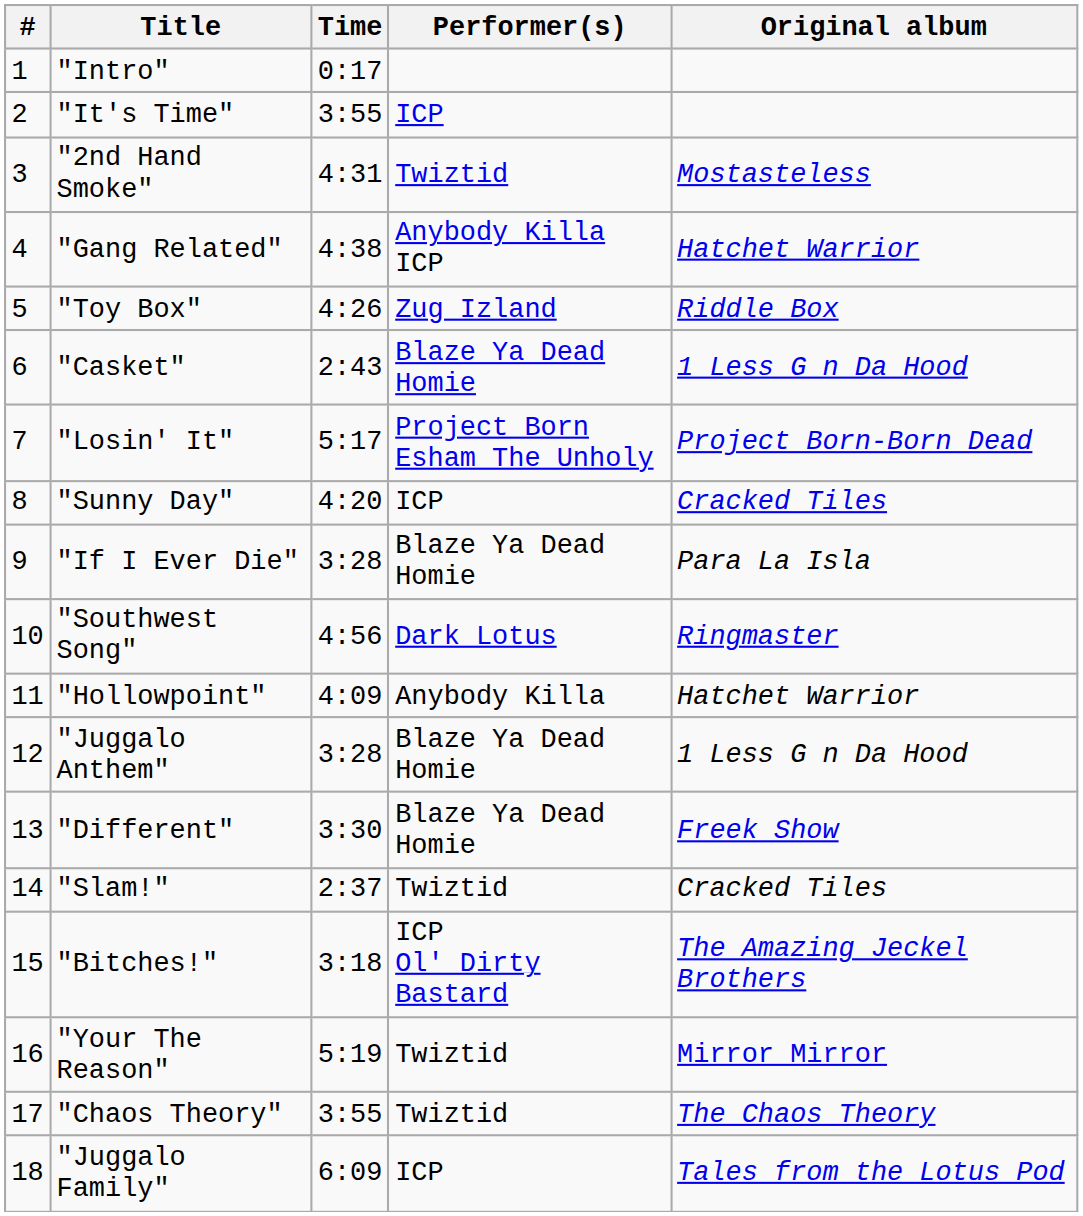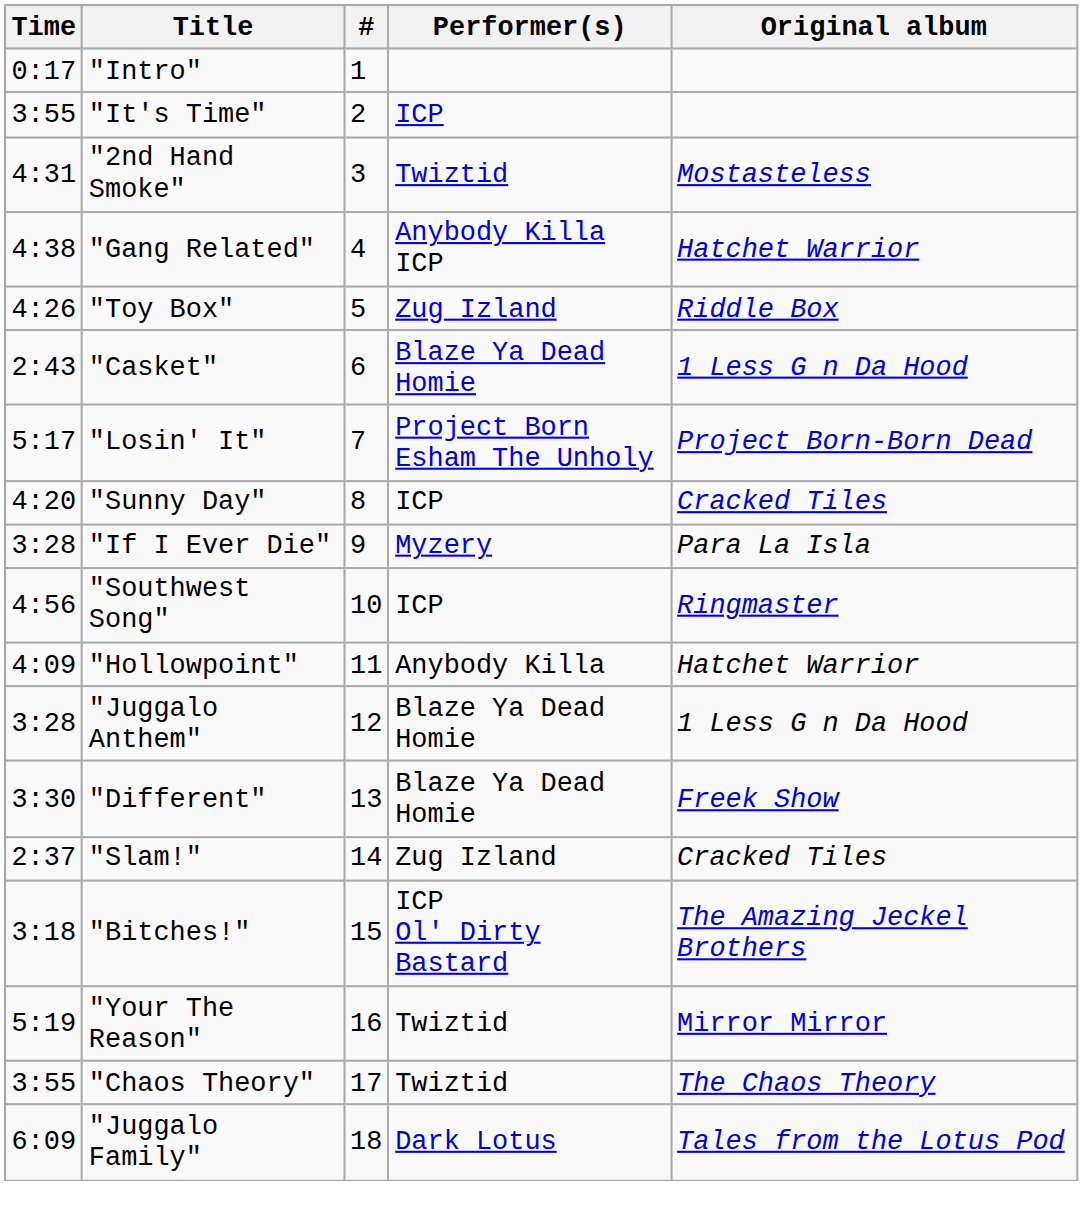columns swapped: # <-> Time
"If I Ever Die" | Performer(s): Blaze Ya Dead Homie -> Myzery
"Southwest Song" | Performer(s): Dark Lotus -> ICP
"Slam!" | Performer(s): Twiztid -> Zug Izland
"Juggalo Family" | Performer(s): ICP -> Dark Lotus
